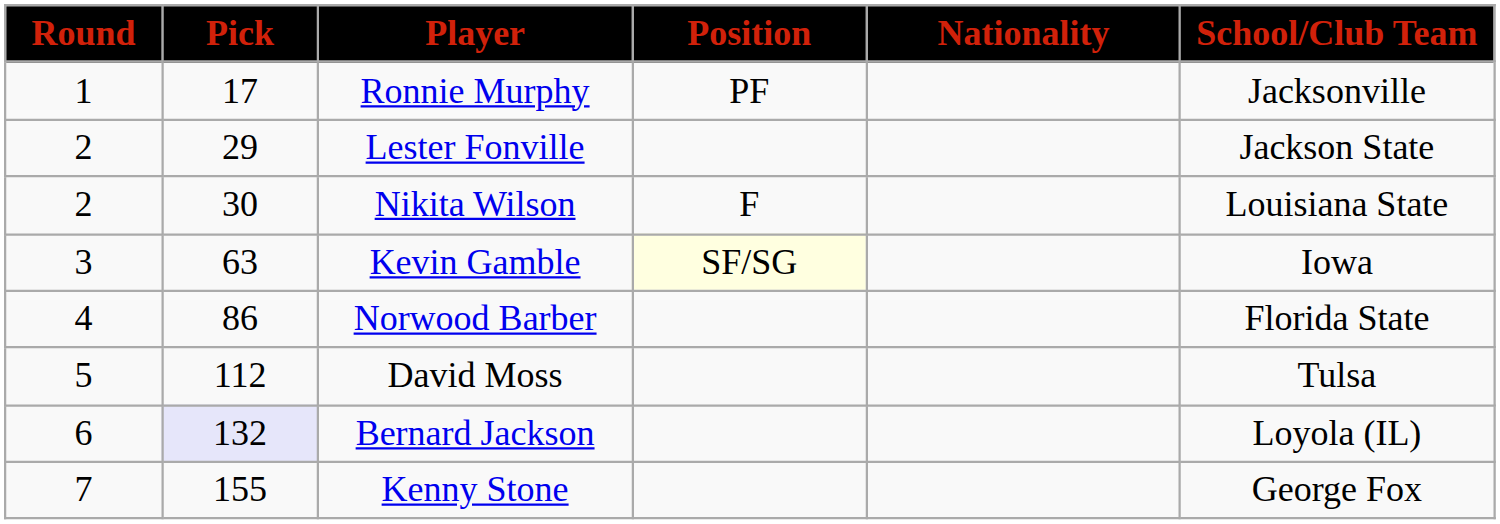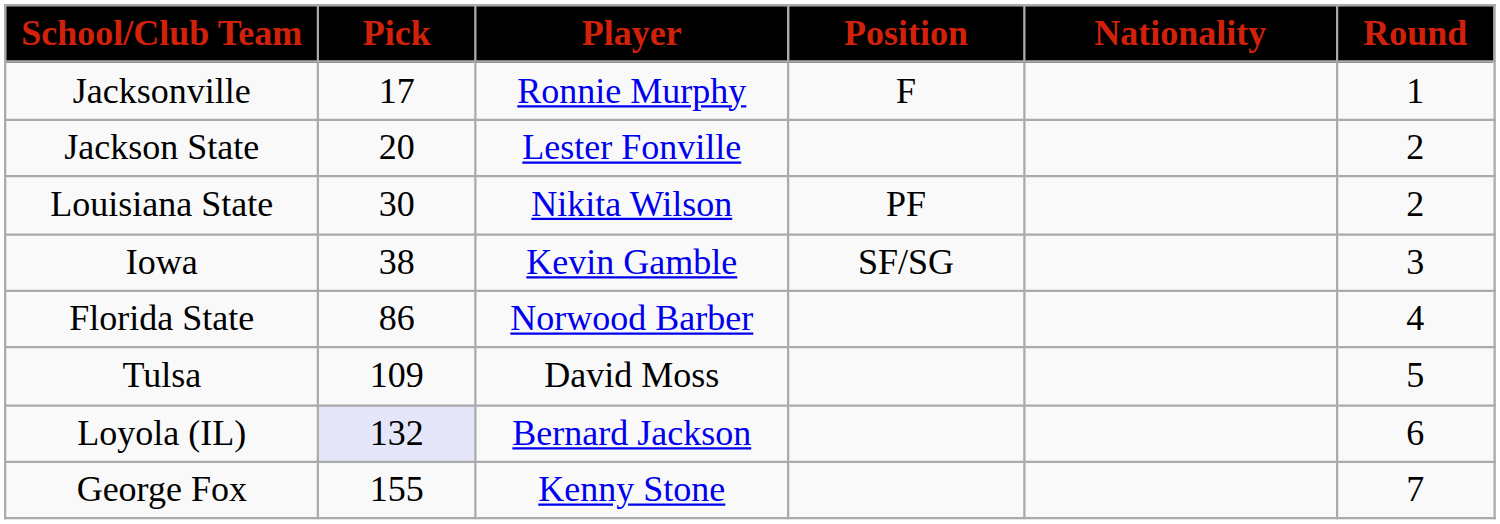columns swapped: Round <-> School/Club Team
Ronnie Murphy | Position: PF -> F
Lester Fonville | Pick: 29 -> 20
Nikita Wilson | Position: F -> PF
Kevin Gamble | Pick: 63 -> 38
Kevin Gamble | Position: lightyellow background -> no background
David Moss | Pick: 112 -> 109
